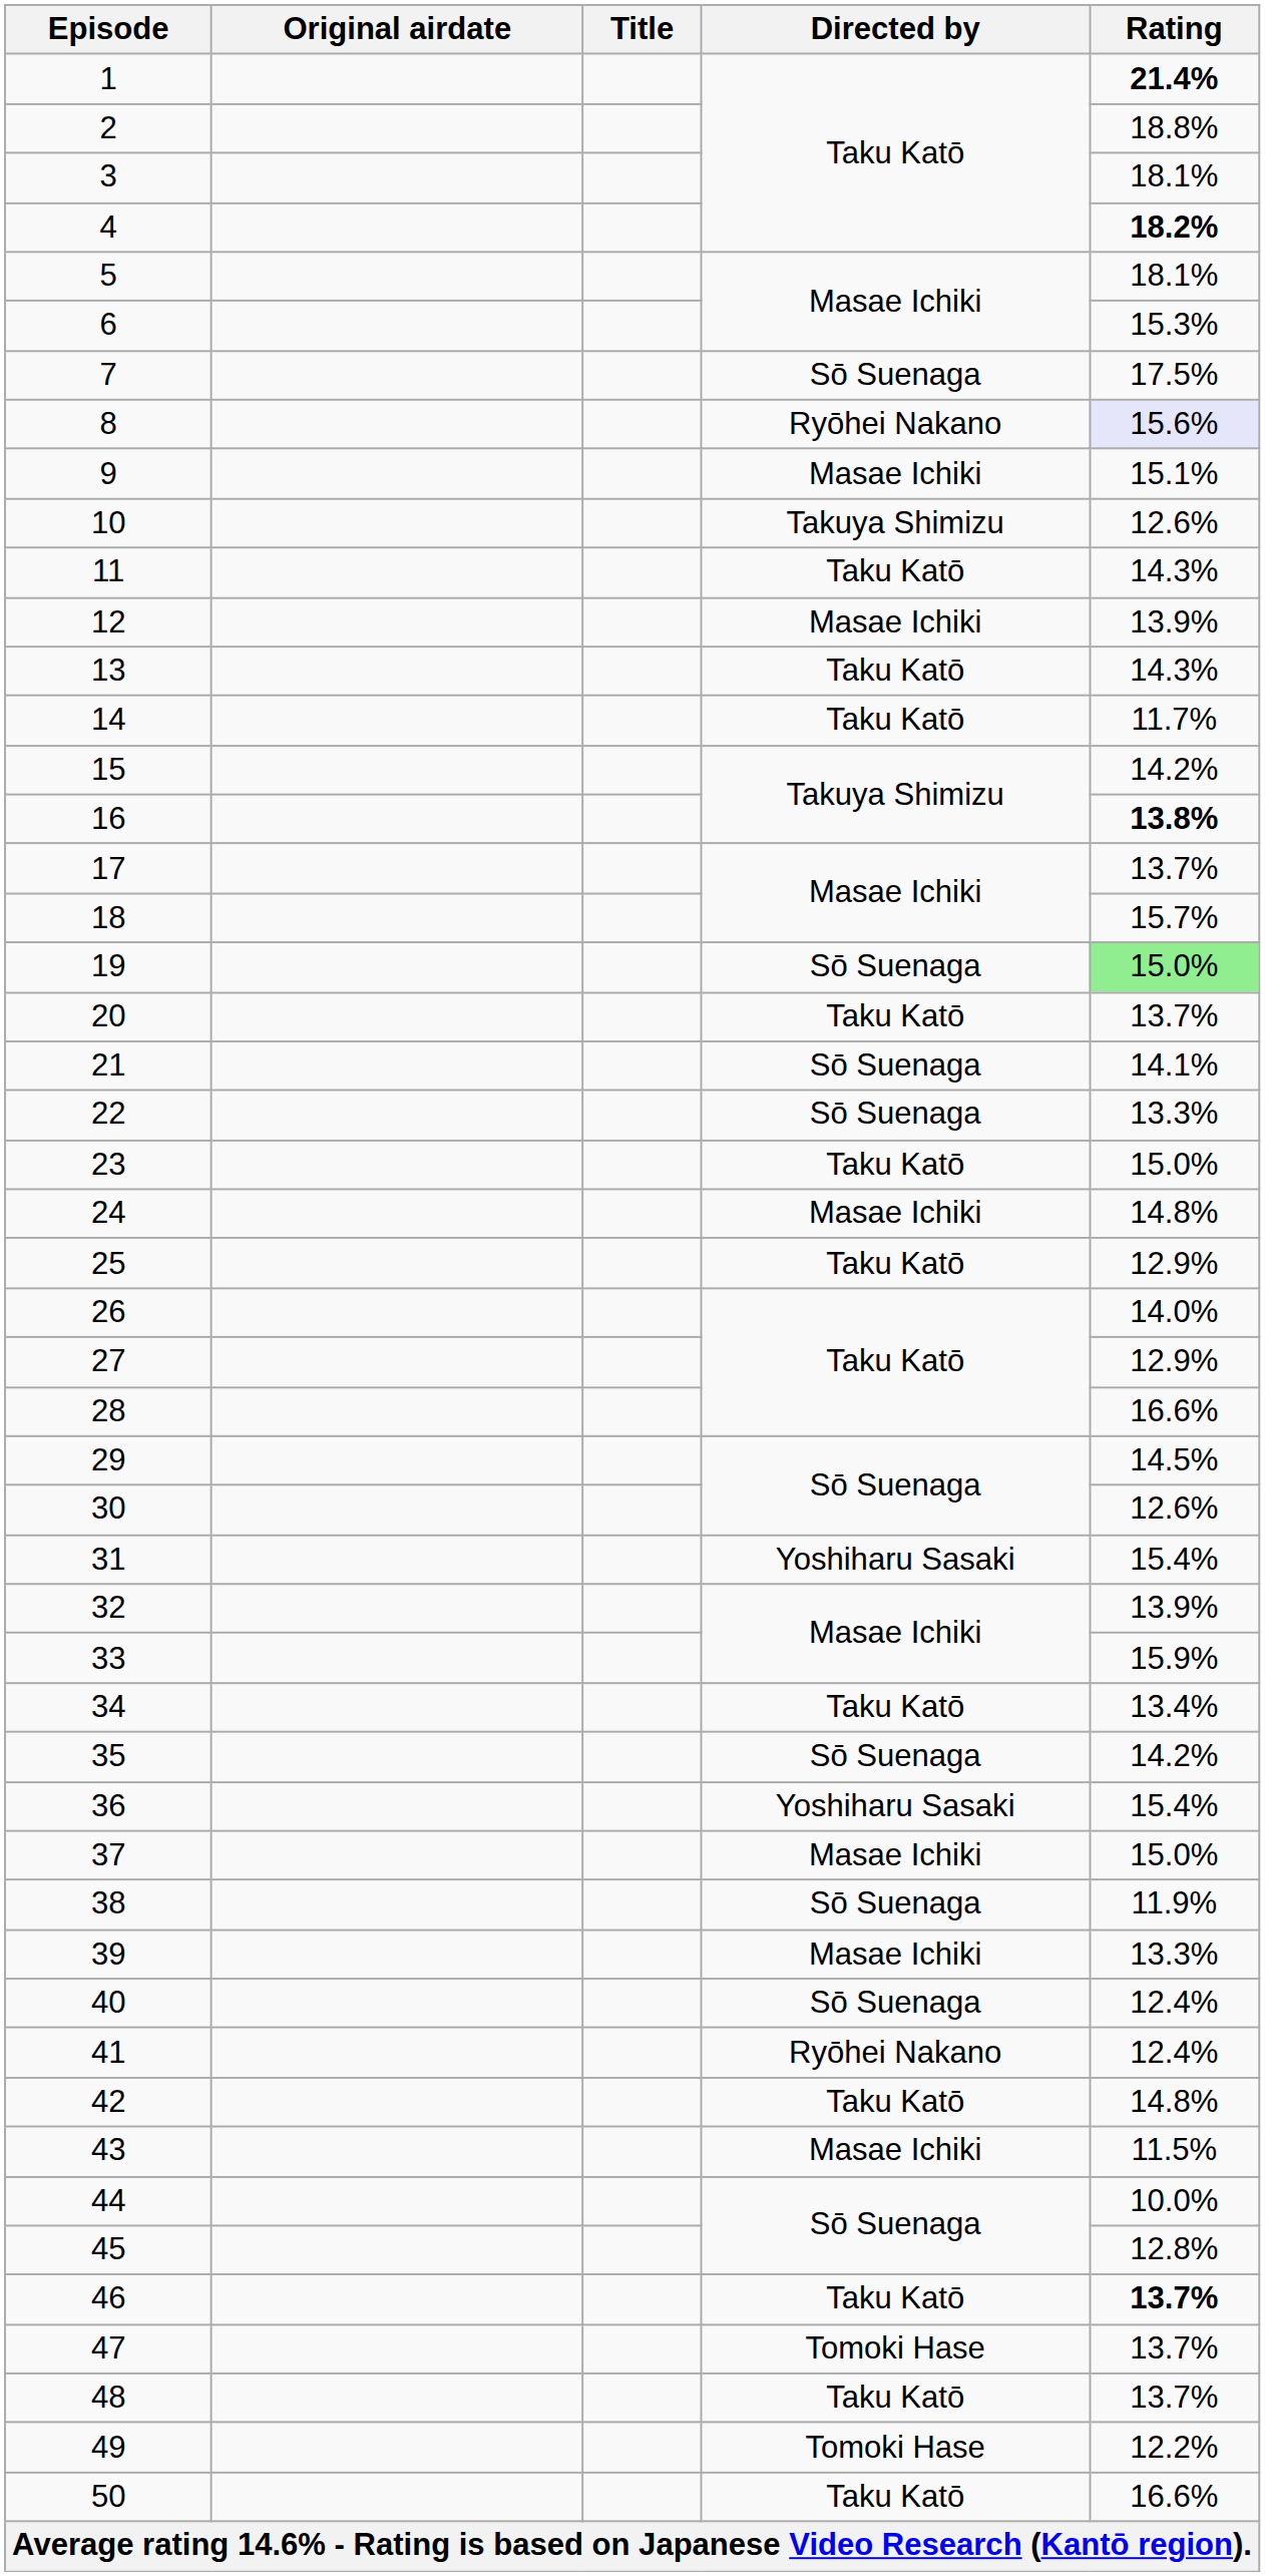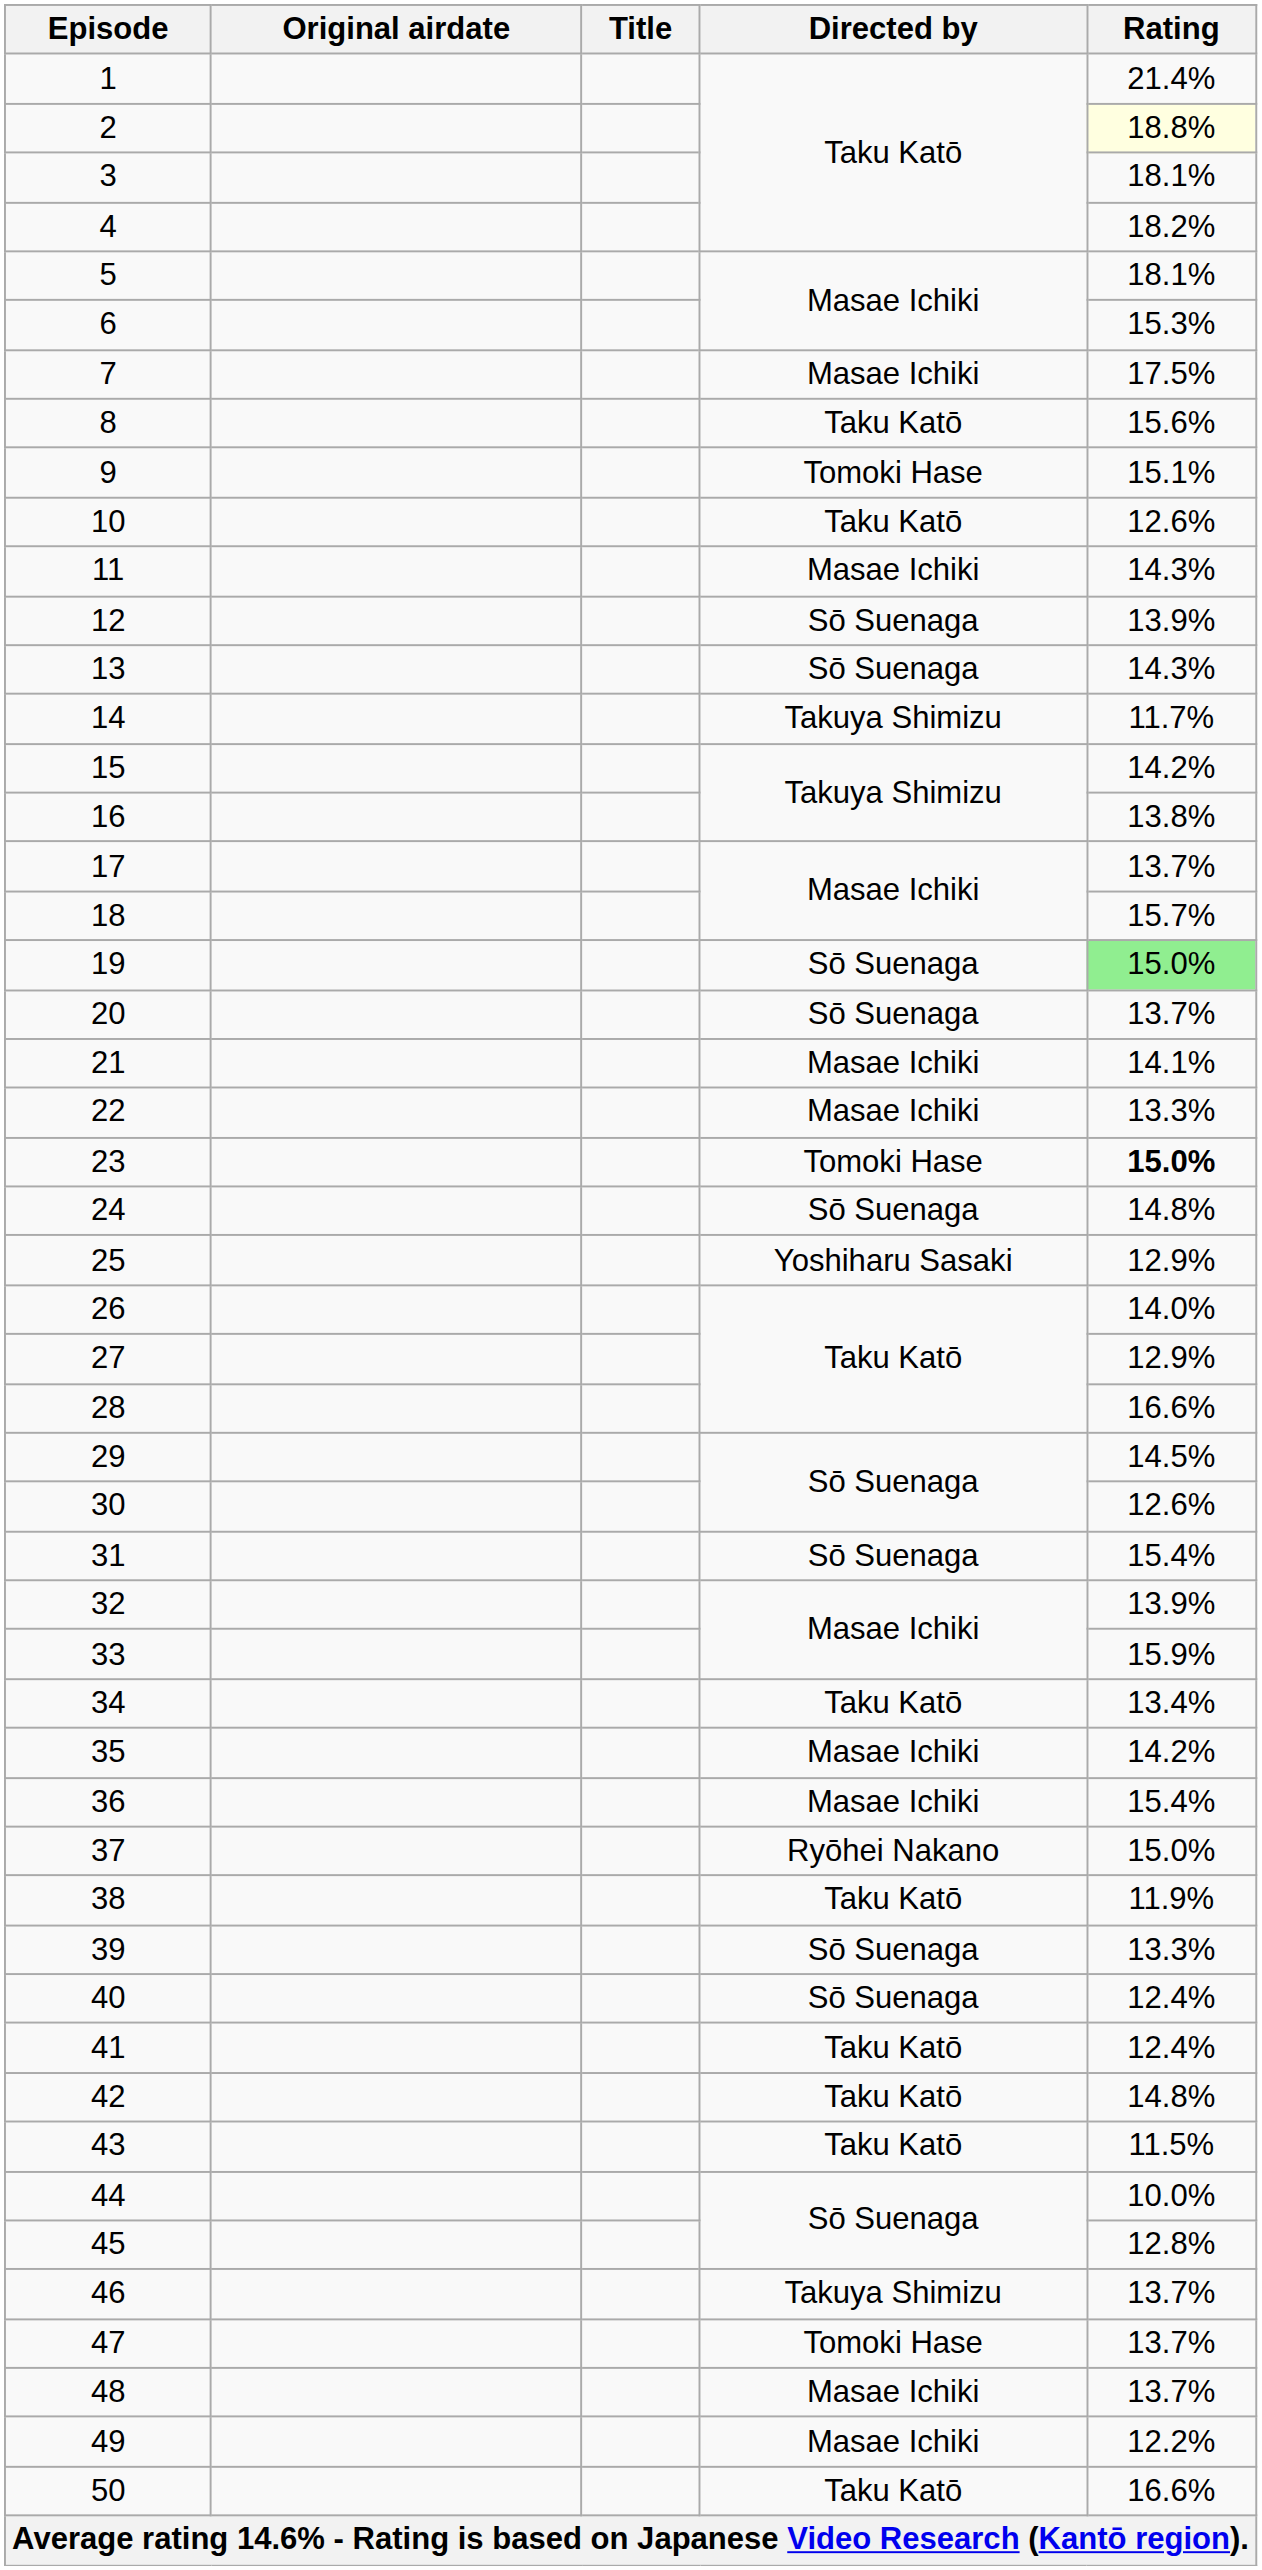1 | Rating: bold -> normal
2 | Rating: no background -> lightyellow background
4 | Rating: bold -> normal
7 | Directed by: Sō Suenaga -> Masae Ichiki
8 | Directed by: Ryōhei Nakano -> Taku Katō
8 | Rating: lavender background -> no background
9 | Directed by: Masae Ichiki -> Tomoki Hase
10 | Directed by: Takuya Shimizu -> Taku Katō
11 | Directed by: Taku Katō -> Masae Ichiki
12 | Directed by: Masae Ichiki -> Sō Suenaga
13 | Directed by: Taku Katō -> Sō Suenaga
14 | Directed by: Taku Katō -> Takuya Shimizu
16 | Rating: bold -> normal
20 | Directed by: Taku Katō -> Sō Suenaga
21 | Directed by: Sō Suenaga -> Masae Ichiki
22 | Directed by: Sō Suenaga -> Masae Ichiki
23 | Directed by: Taku Katō -> Tomoki Hase
23 | Rating: normal -> bold
24 | Directed by: Masae Ichiki -> Sō Suenaga
25 | Directed by: Taku Katō -> Yoshiharu Sasaki
31 | Directed by: Yoshiharu Sasaki -> Sō Suenaga
35 | Directed by: Sō Suenaga -> Masae Ichiki
36 | Directed by: Yoshiharu Sasaki -> Masae Ichiki
37 | Directed by: Masae Ichiki -> Ryōhei Nakano
38 | Directed by: Sō Suenaga -> Taku Katō
39 | Directed by: Masae Ichiki -> Sō Suenaga
41 | Directed by: Ryōhei Nakano -> Taku Katō
43 | Directed by: Masae Ichiki -> Taku Katō
46 | Directed by: Taku Katō -> Takuya Shimizu
46 | Rating: bold -> normal
48 | Directed by: Taku Katō -> Masae Ichiki
49 | Directed by: Tomoki Hase -> Masae Ichiki
